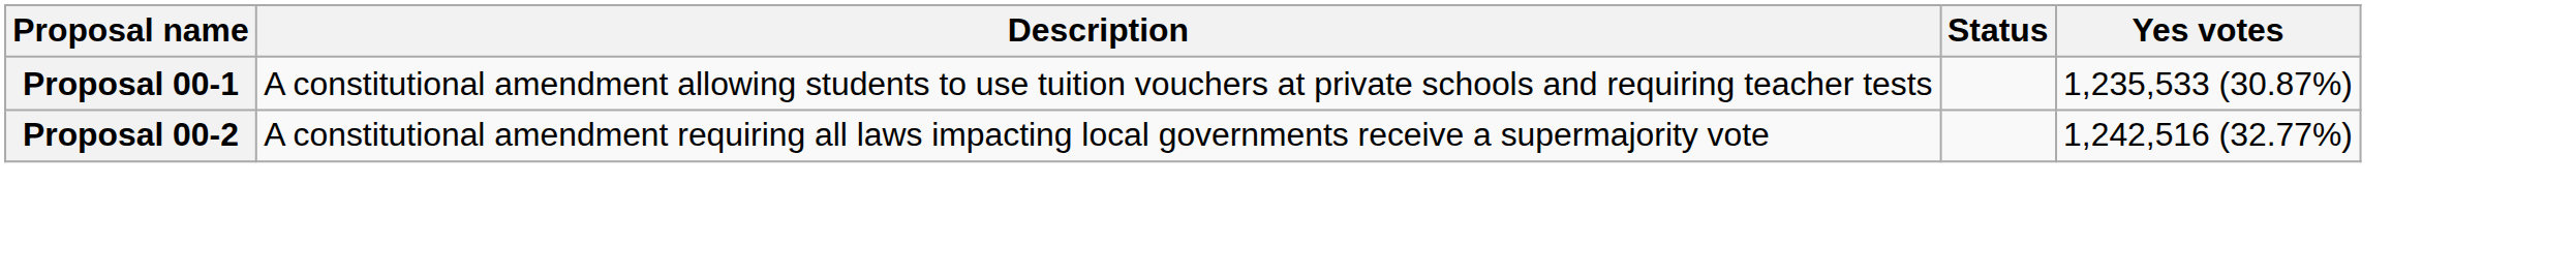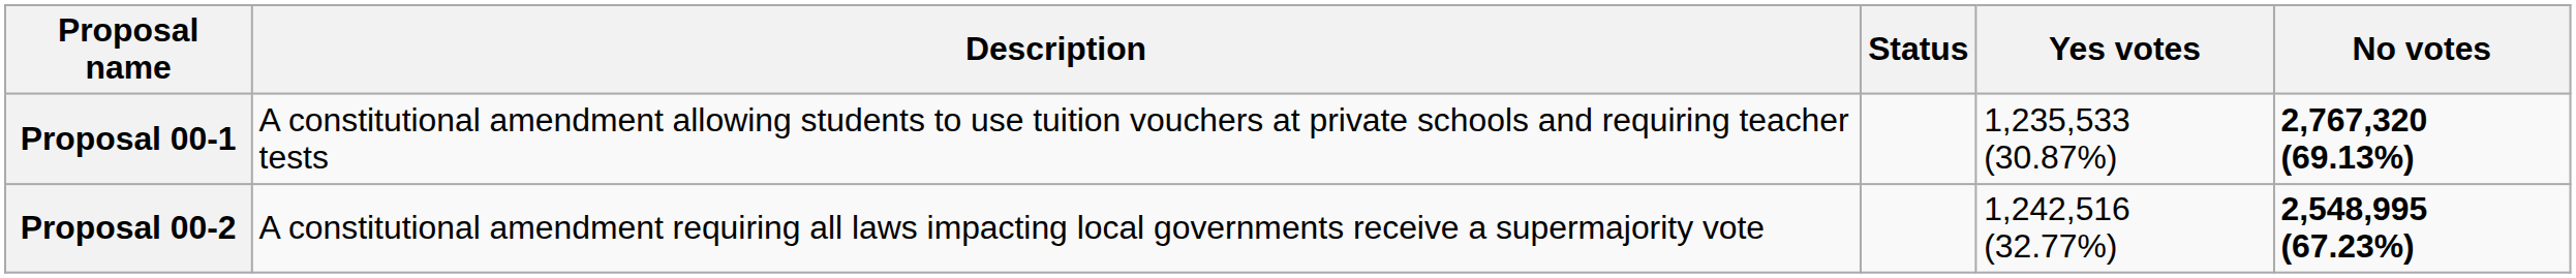+ column: No votes | 2,767,320 (69.13%) | 2,548,995 (67.23%)
